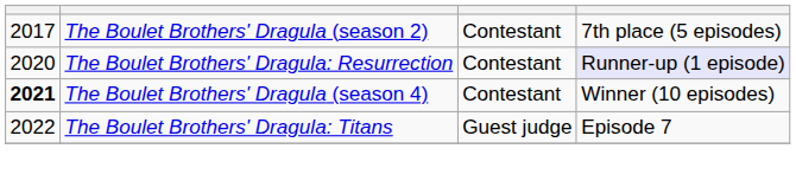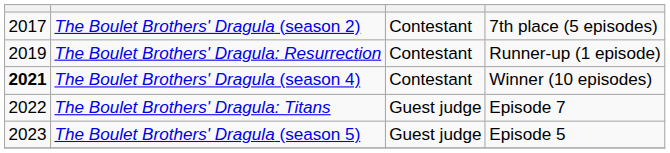The Boulet Brothers' Dragula: Resurrection | column 1: 2020 -> 2019
The Boulet Brothers' Dragula: Resurrection | column 4: lavender background -> no background
+ row: 2023 | The Boulet Brothers' Dragula (season 5) | Guest judge | Episode 5
